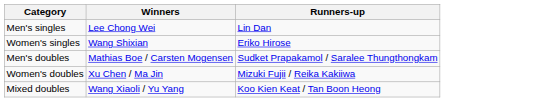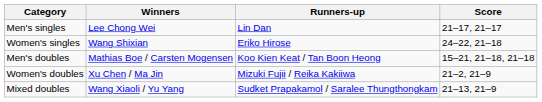+ column: Score | 21–17, 21–17 | 24–22, 21–18 | 15–21, 21–18, 21–18 | 21–2, 21–9 | 21–13, 21–9
Men's doubles | Runners-up: Sudket Prapakamol / Saralee Thungthongkam -> Koo Kien Keat / Tan Boon Heong
Mixed doubles | Runners-up: Koo Kien Keat / Tan Boon Heong -> Sudket Prapakamol / Saralee Thungthongkam
